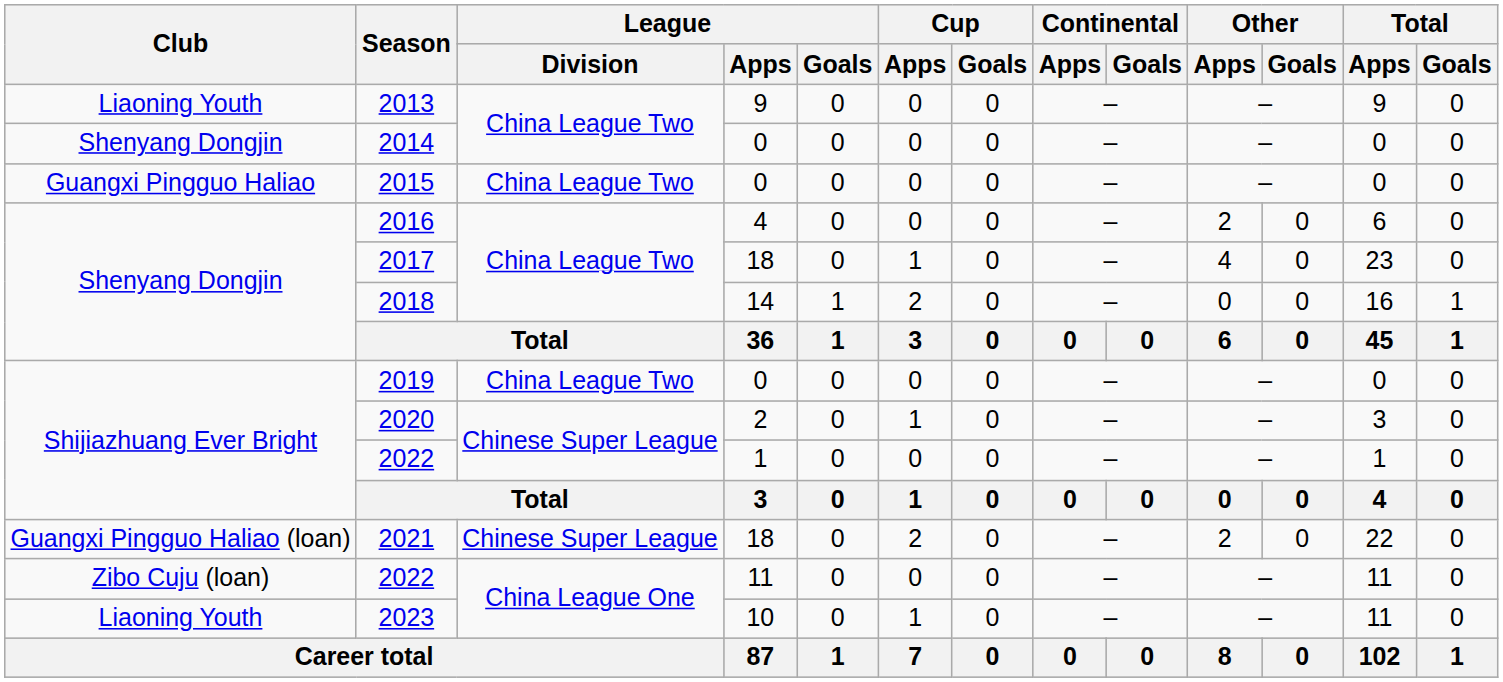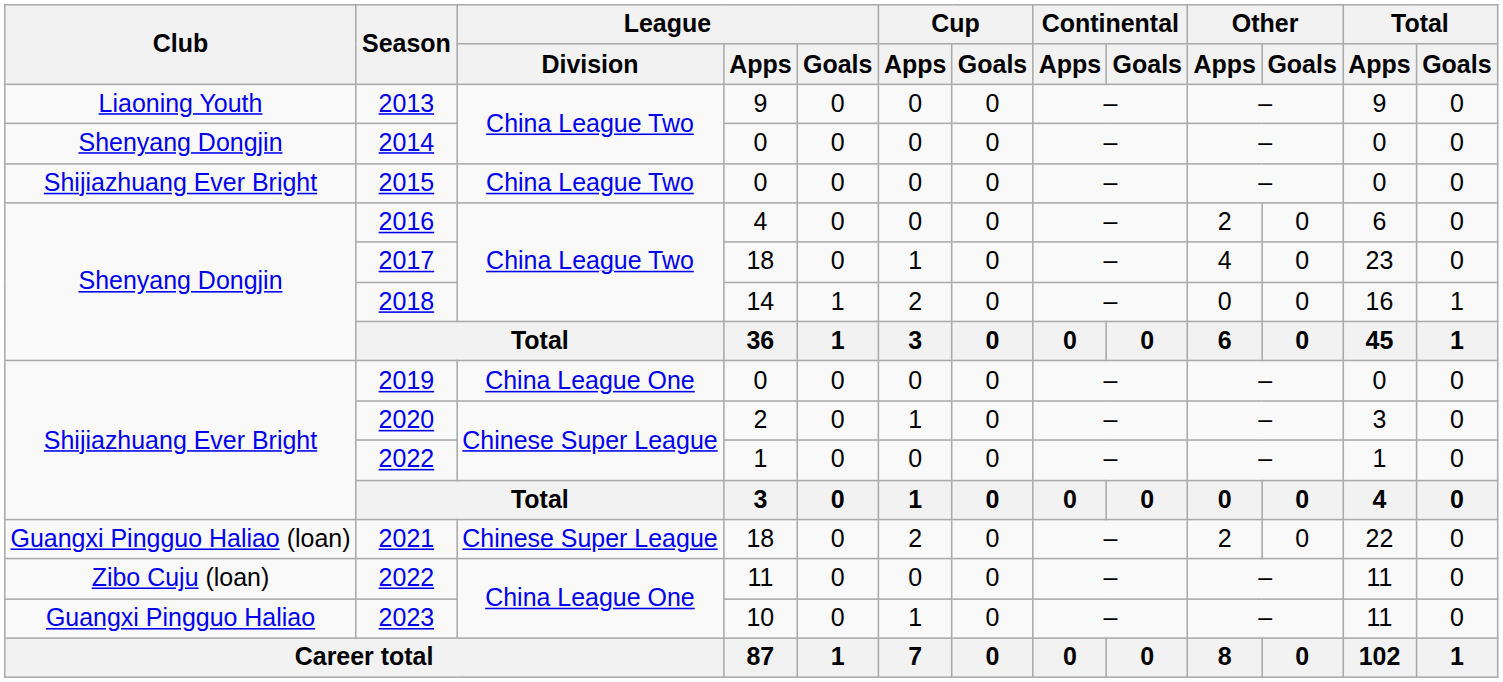2015 | Club: Guangxi Pingguo Haliao -> Shijiazhuang Ever Bright
2019 | League / Division: China League Two -> China League One
2023 | Club: Liaoning Youth -> Guangxi Pingguo Haliao
